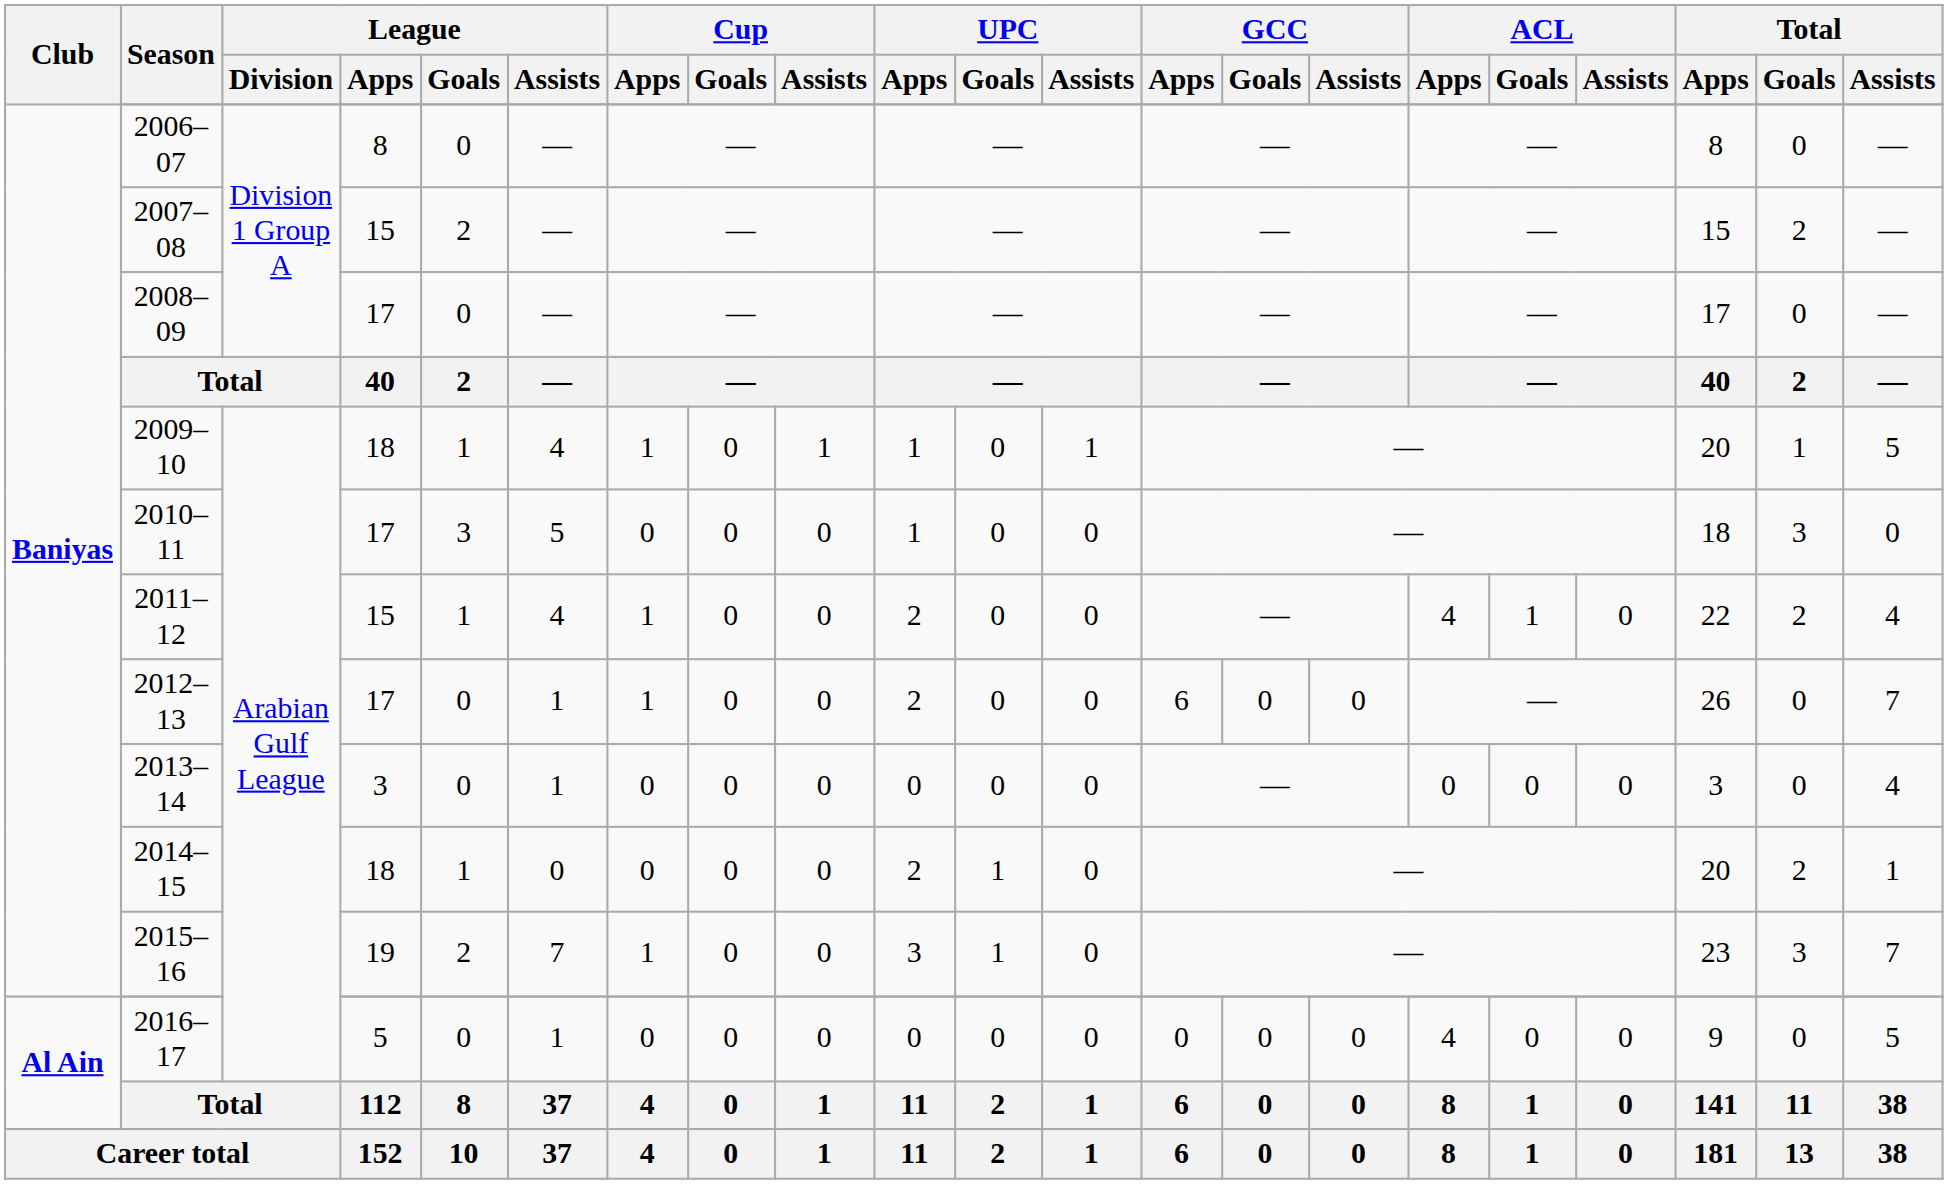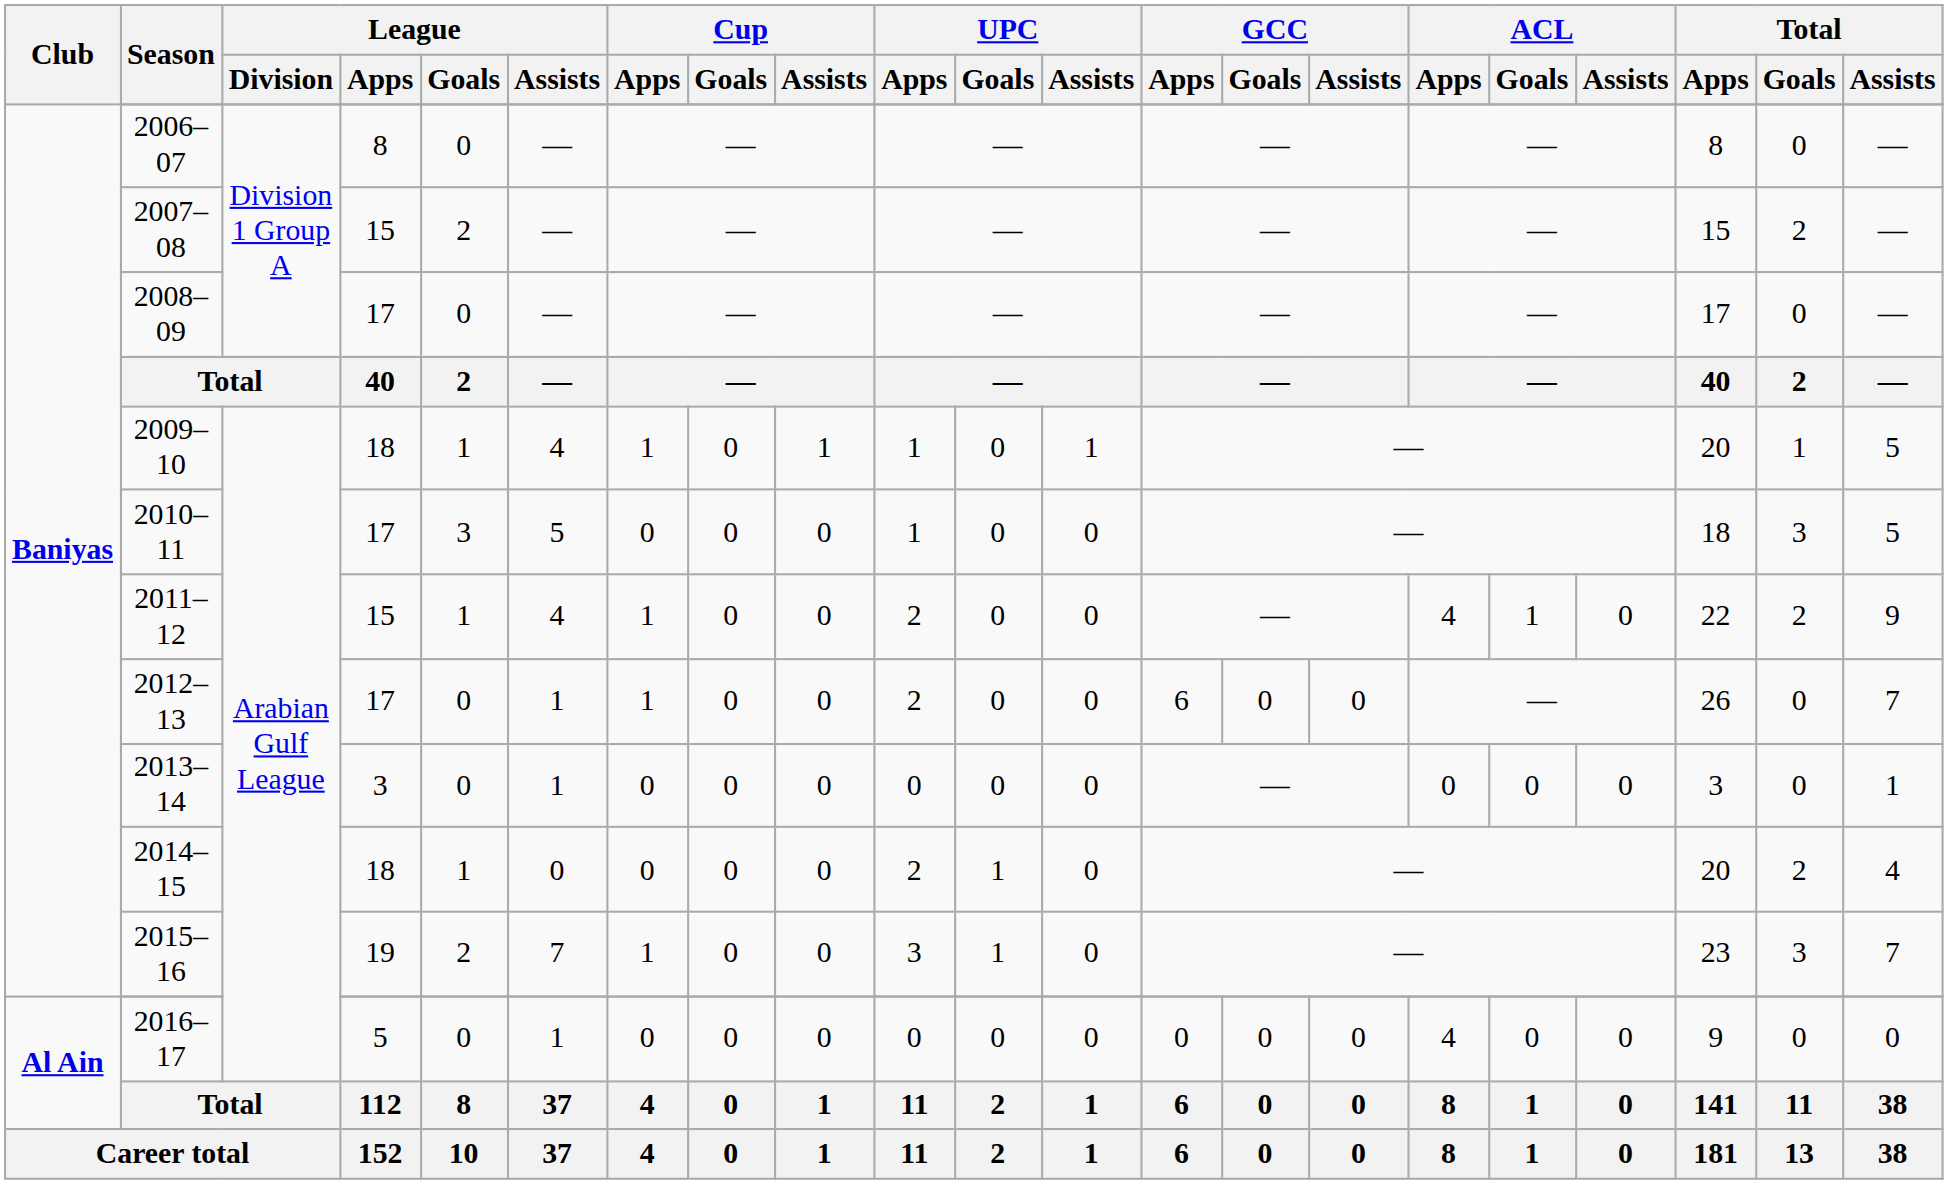2010–11 | Total / Assists: 0 -> 5
2011–12 | Total / Assists: 4 -> 9
2013–14 | Total / Assists: 4 -> 1
2014–15 | Total / Assists: 1 -> 4
2016–17 | Total / Assists: 5 -> 0
